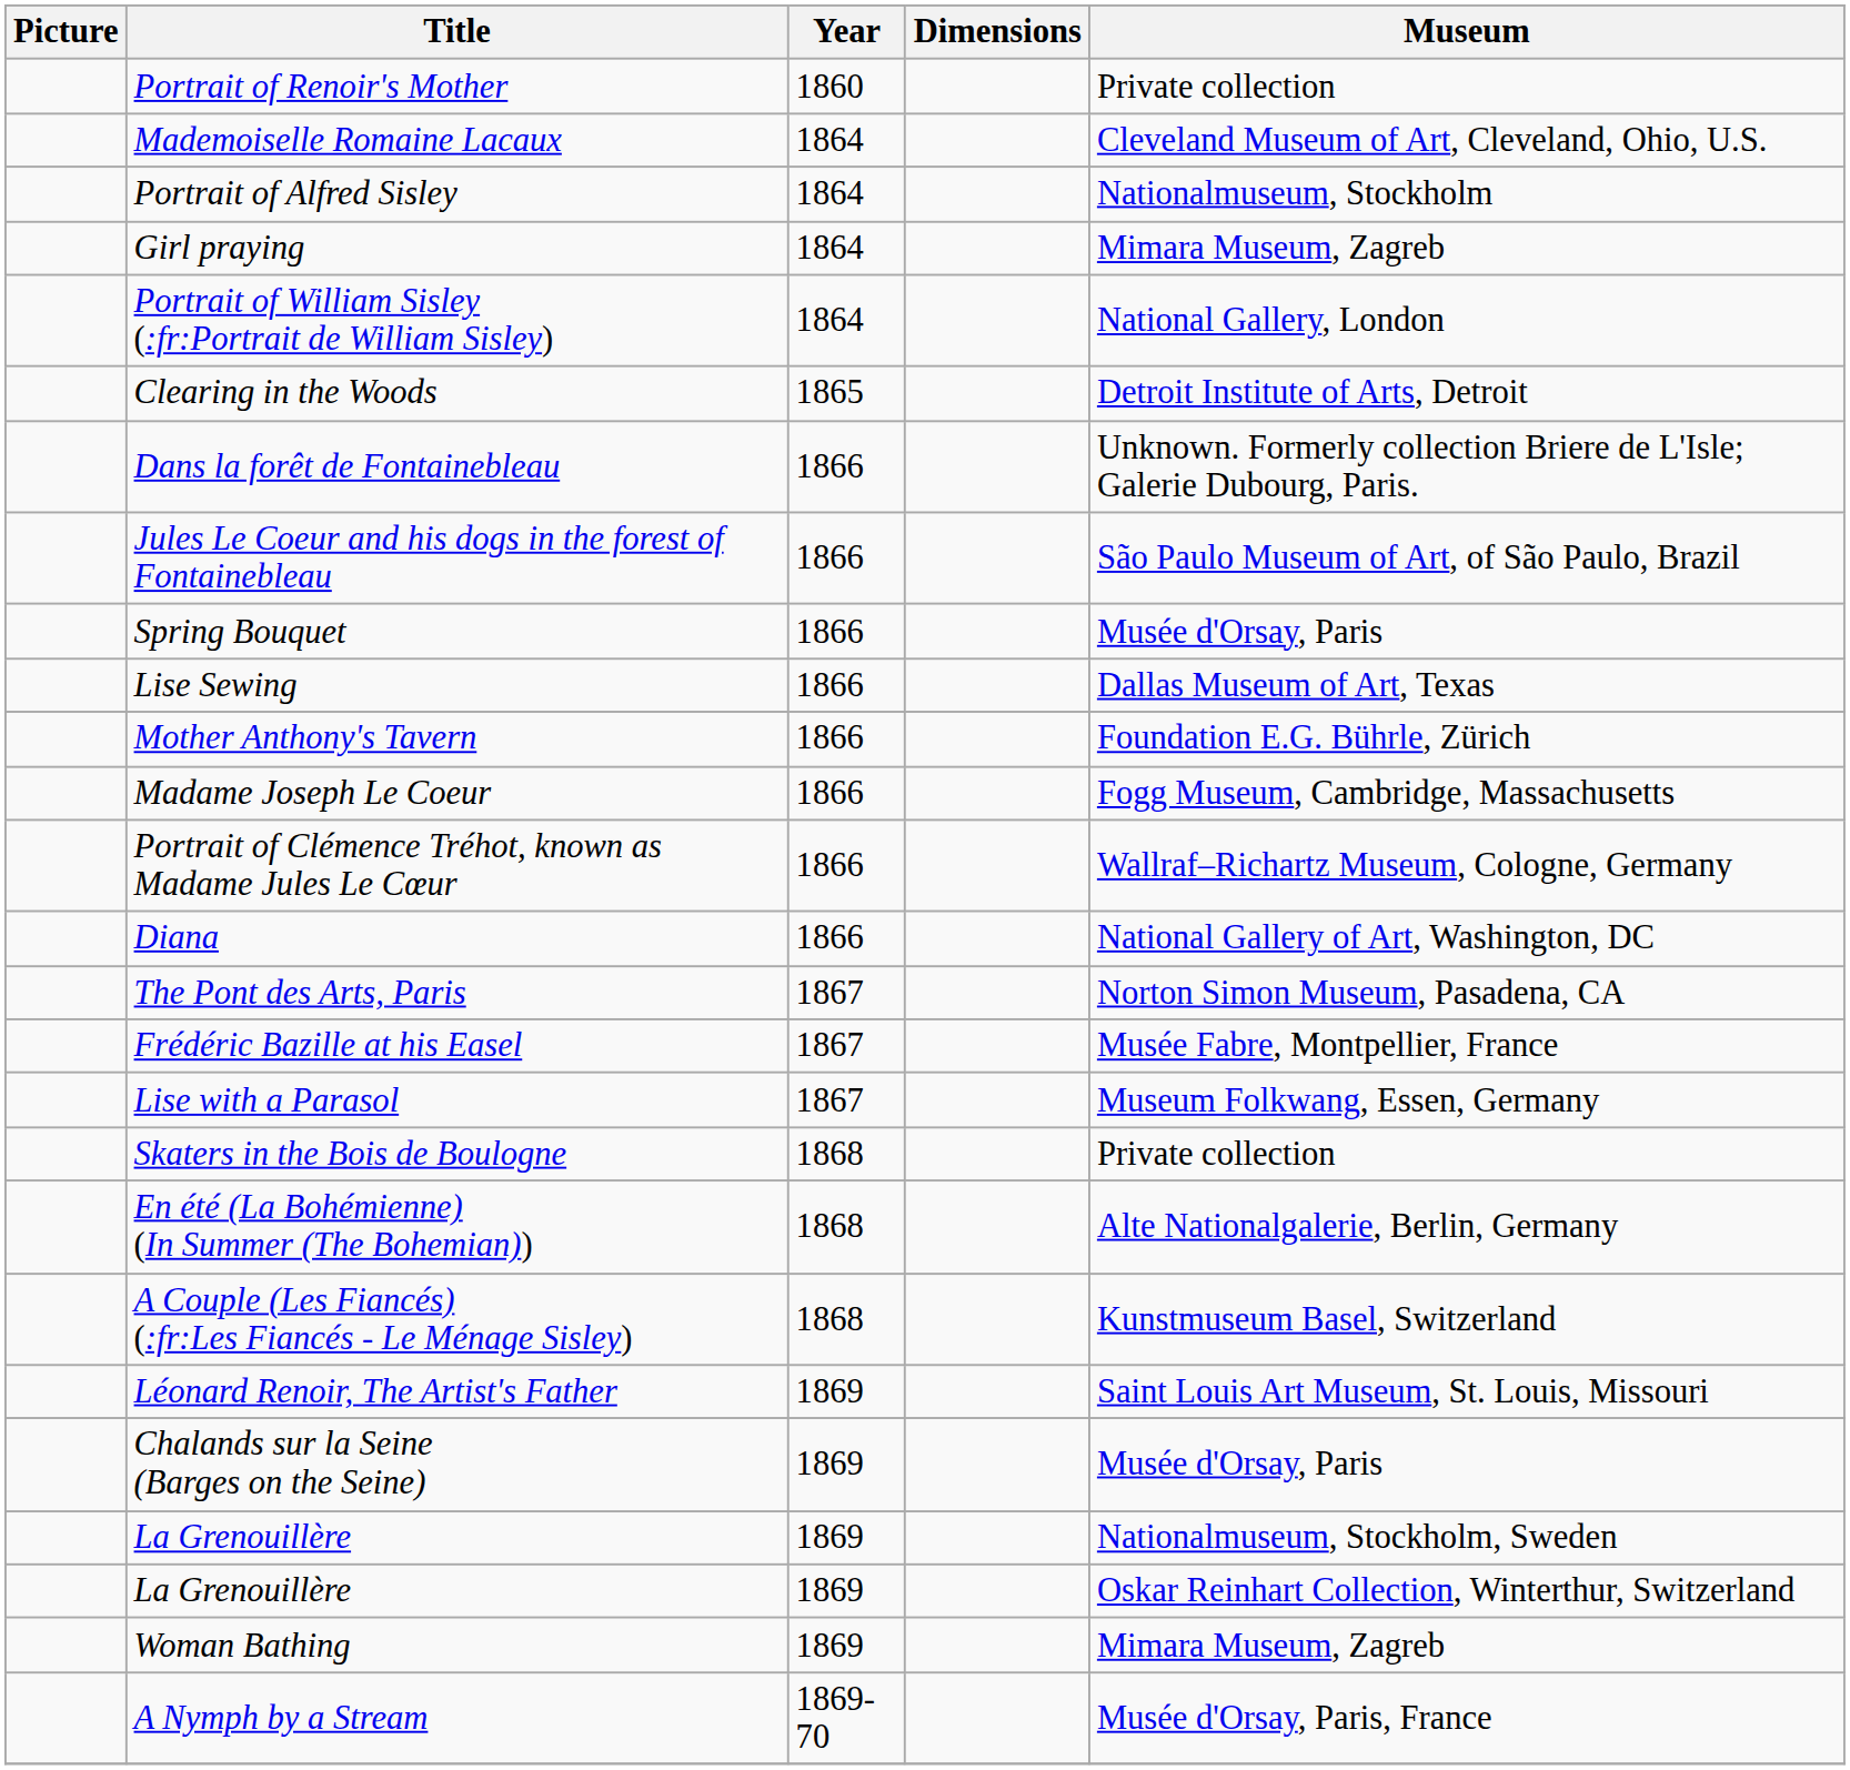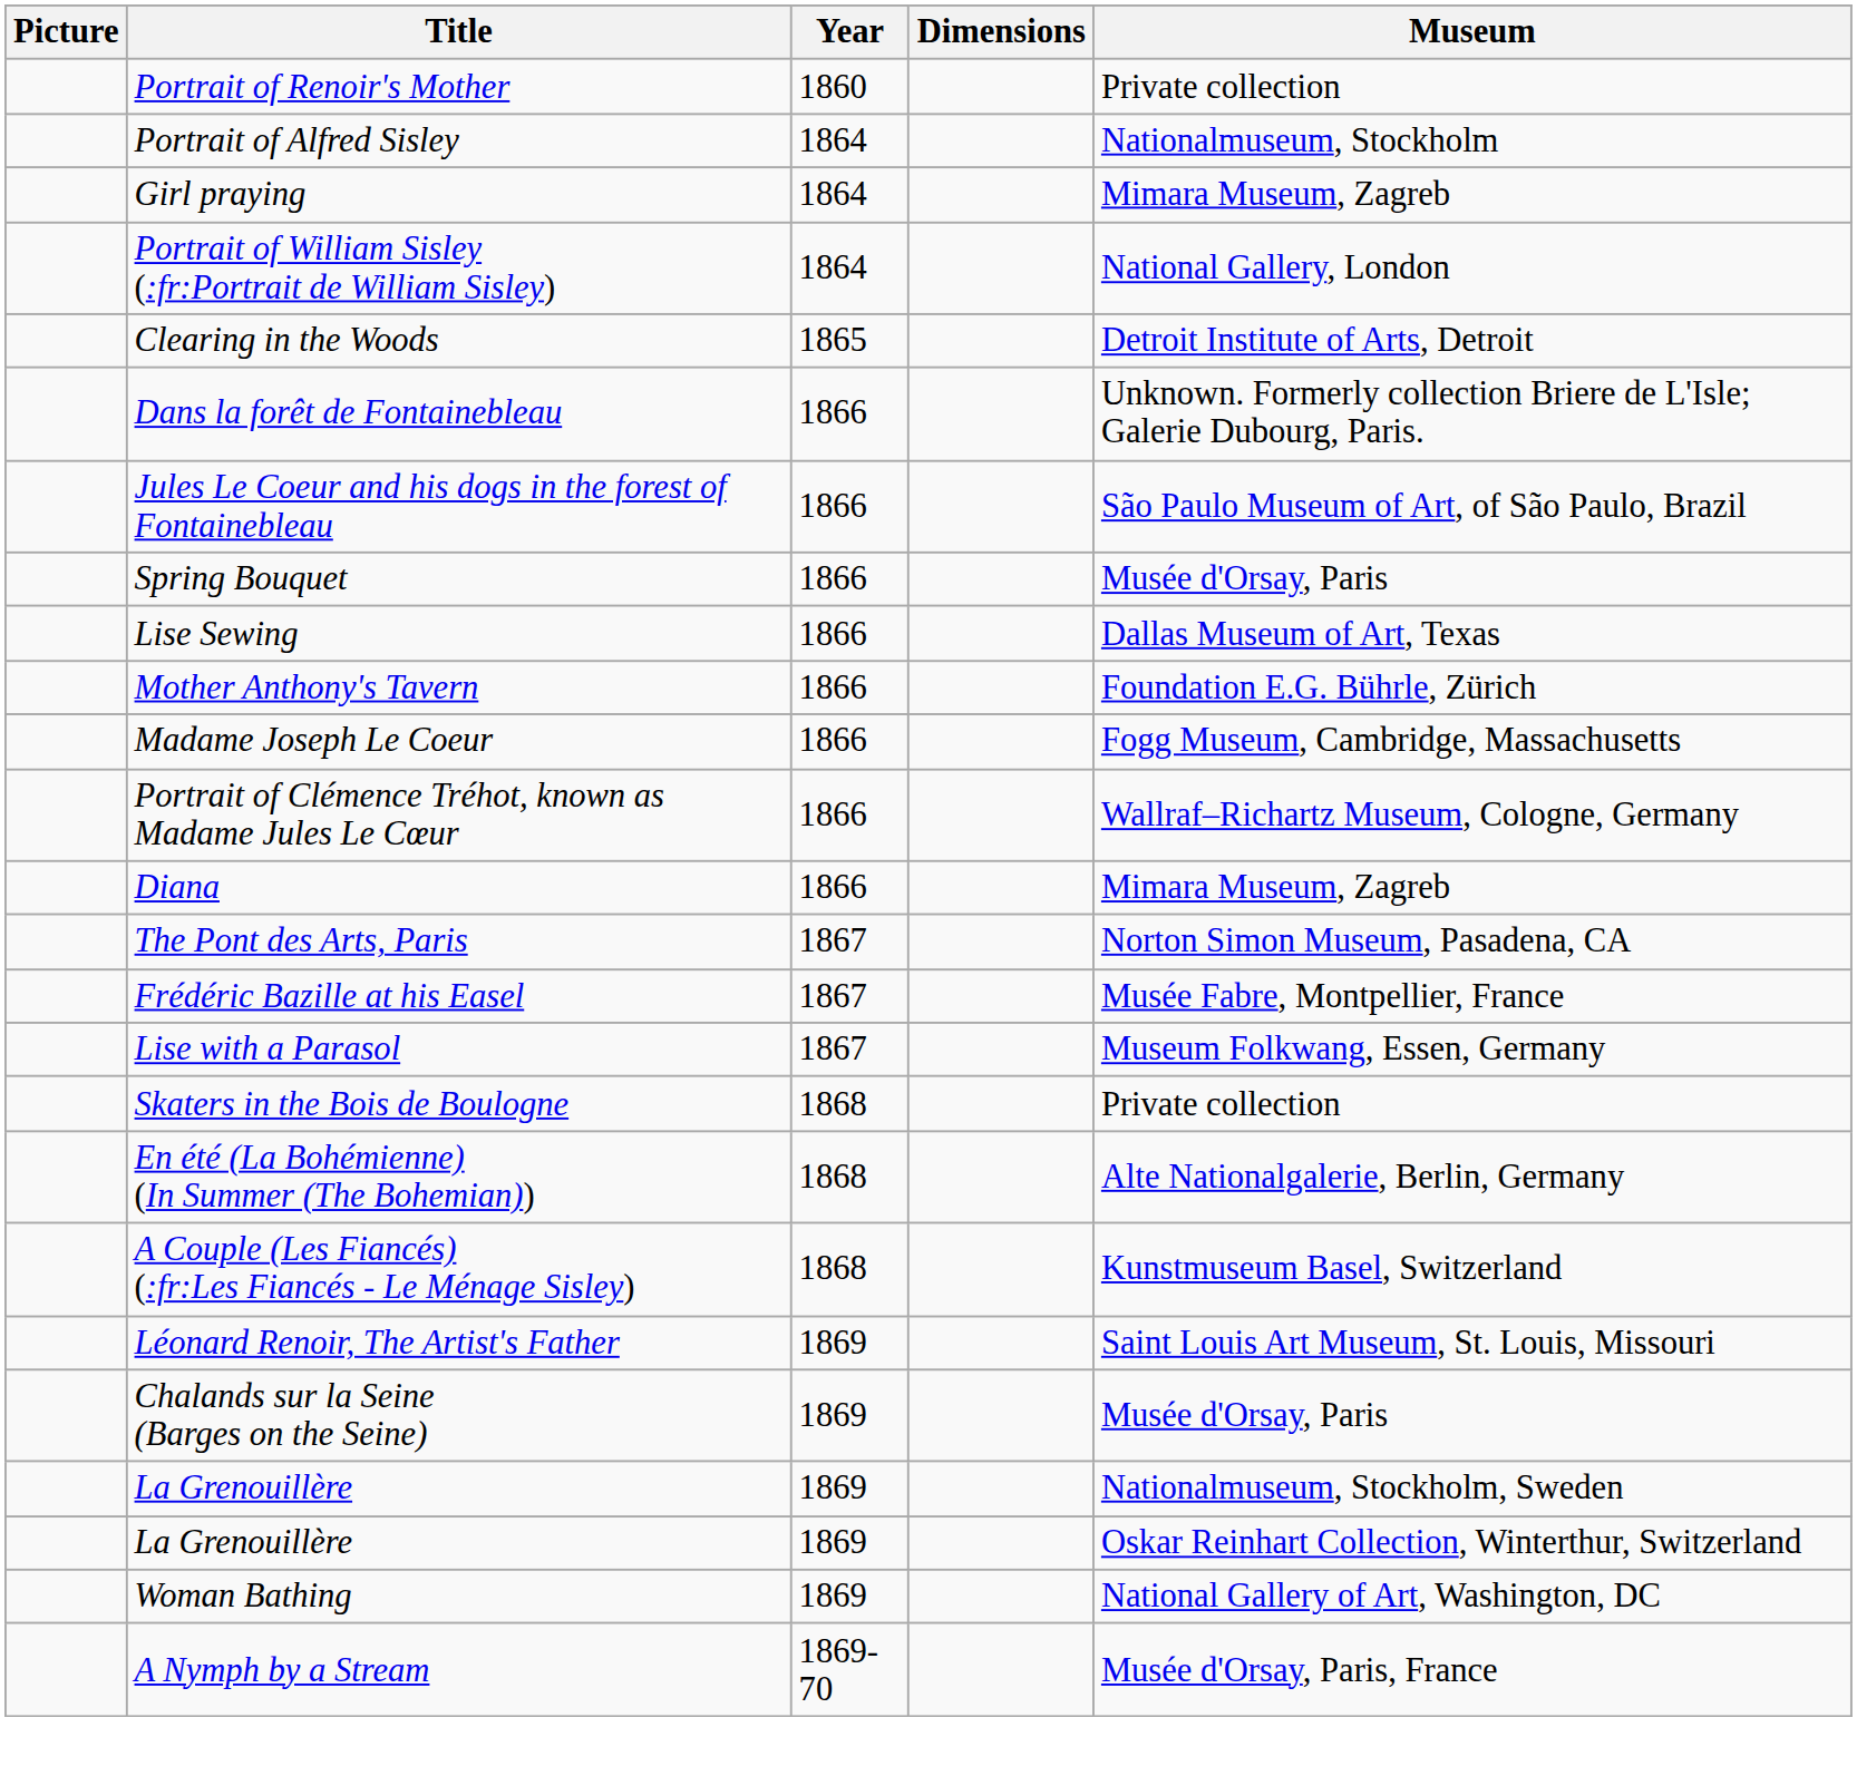- row: Mademoiselle Romaine Lacaux | 1864 | Cleveland Museum of Art, Cleveland, Ohio, U.S.
Diana | Museum: National Gallery of Art, Washington, DC -> Mimara Museum, Zagreb
Woman Bathing | Museum: Mimara Museum, Zagreb -> National Gallery of Art, Washington, DC
